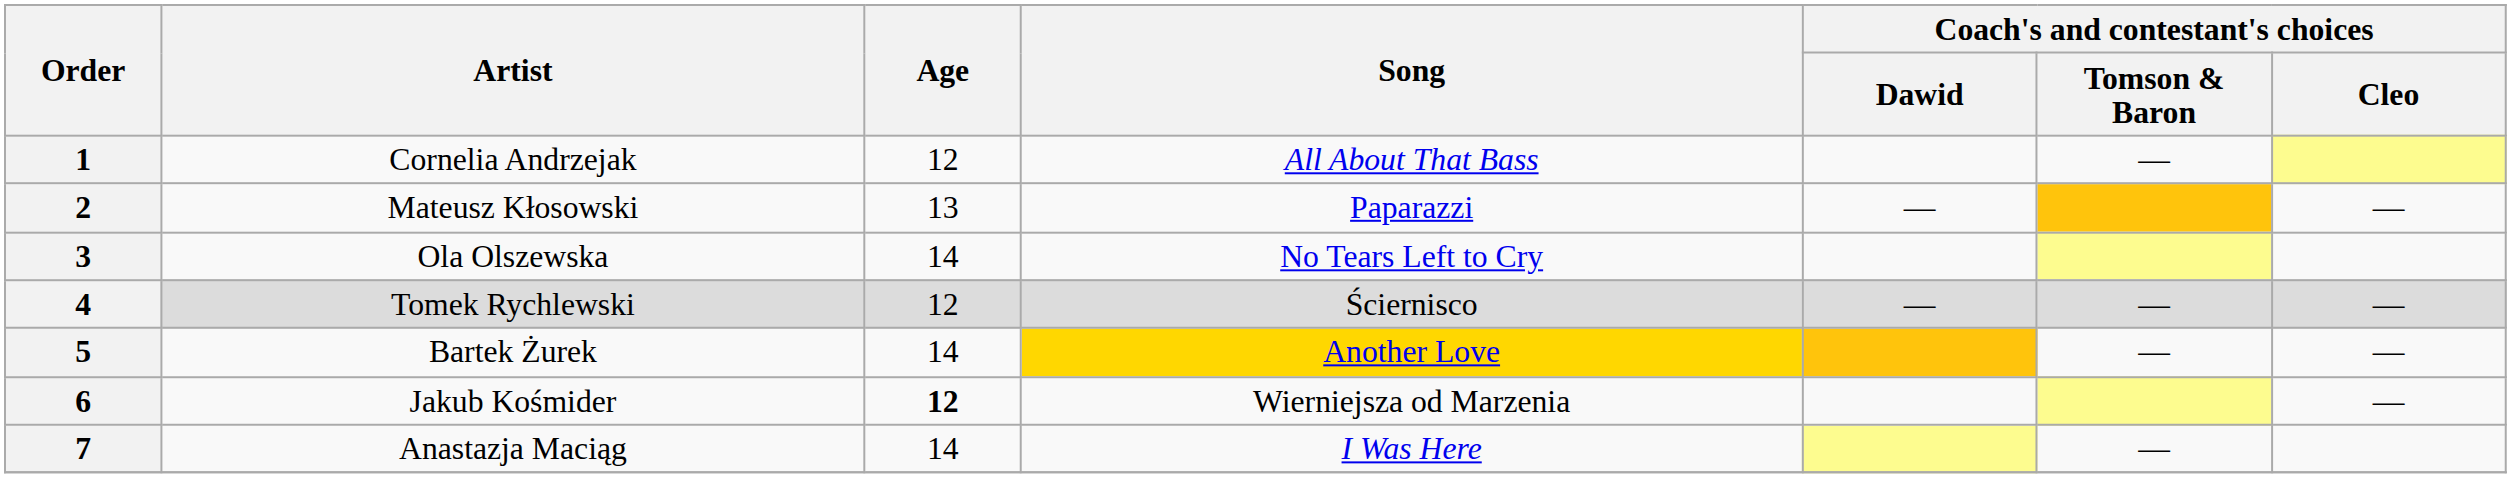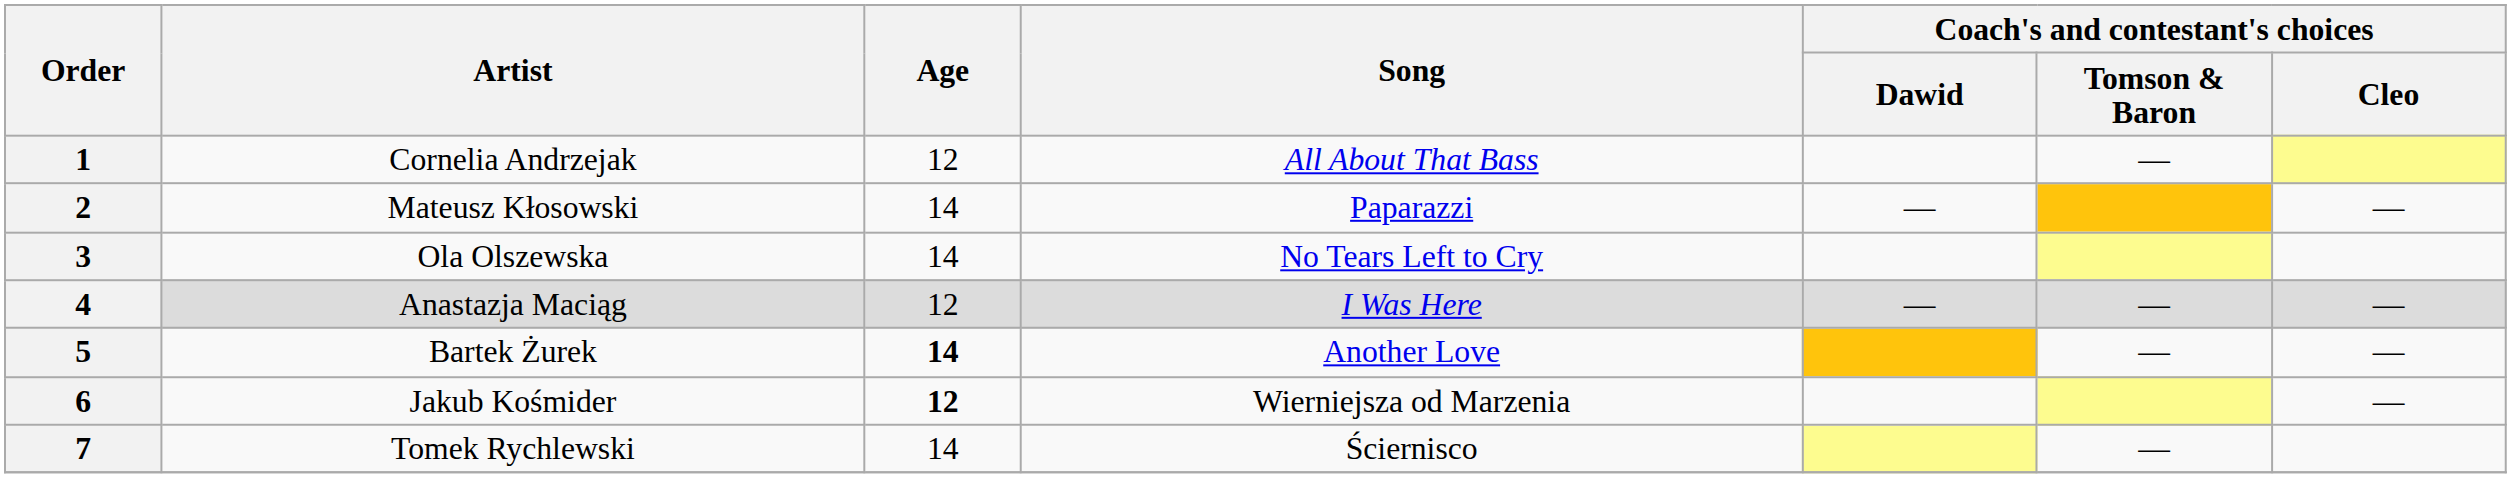2 | Age: 13 -> 14
4 | Artist: Tomek Rychlewski -> Anastazja Maciąg
4 | Song: Ściernisco -> I Was Here
5 | Age: normal -> bold
5 | Song: gold background -> no background
7 | Artist: Anastazja Maciąg -> Tomek Rychlewski
7 | Song: I Was Here -> Ściernisco
